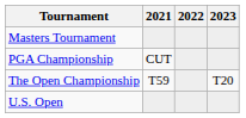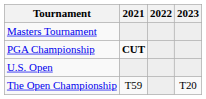PGA Championship | 2021: normal -> bold
rows swapped: U.S. Open <-> The Open Championship
